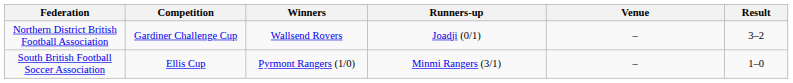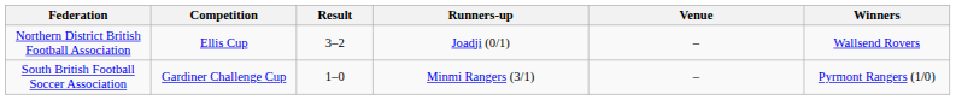columns swapped: Winners <-> Result
Northern District British Football Association | Competition: Gardiner Challenge Cup -> Ellis Cup
South British Football Soccer Association | Competition: Ellis Cup -> Gardiner Challenge Cup
